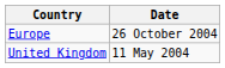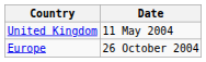rows swapped: United Kingdom <-> Europe
